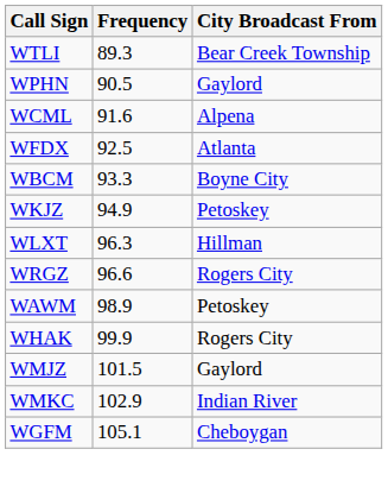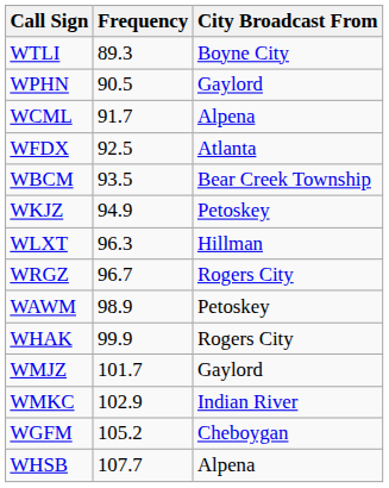WTLI | City Broadcast From: Bear Creek Township -> Boyne City
WCML | Frequency: 91.6 -> 91.7
WBCM | Frequency: 93.3 -> 93.5
WBCM | City Broadcast From: Boyne City -> Bear Creek Township
WRGZ | Frequency: 96.6 -> 96.7
WMJZ | Frequency: 101.5 -> 101.7
WGFM | Frequency: 105.1 -> 105.2
+ row: WHSB | 107.7 | Alpena
